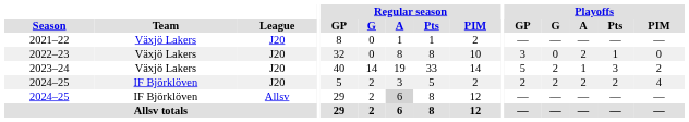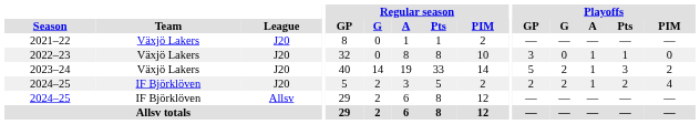2022–23 | Playoffs / A: 2 -> 1
2024–25 / J20 | Playoffs / A: 2 -> 1
2024–25 / Allsv | Regular season / A: lightgrey background -> no background
